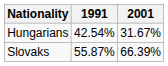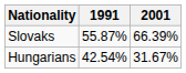rows swapped: Slovaks <-> Hungarians
